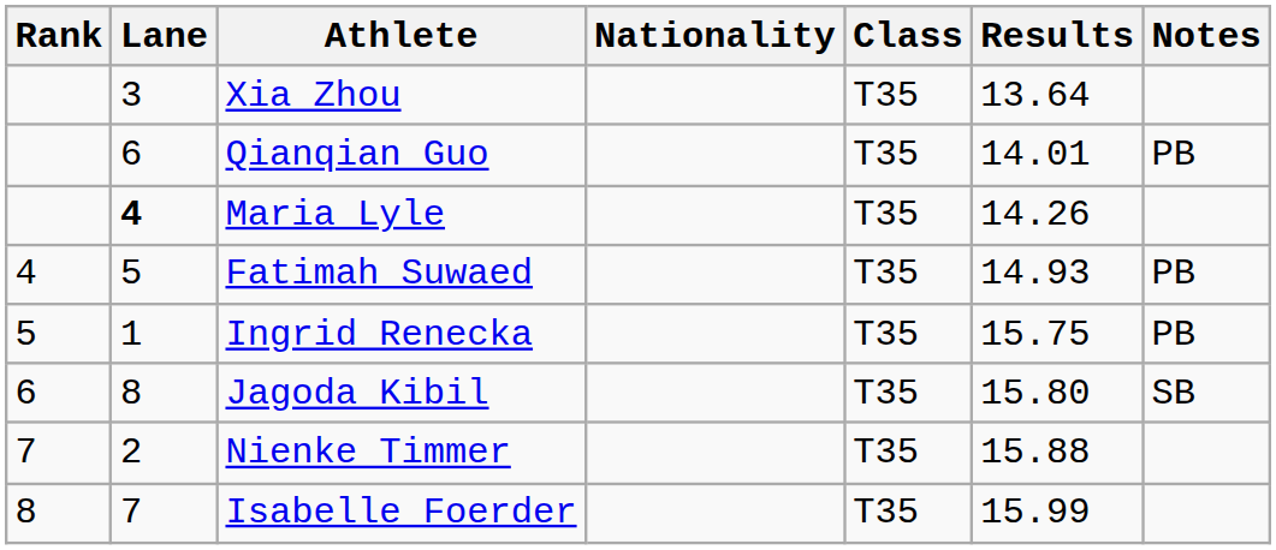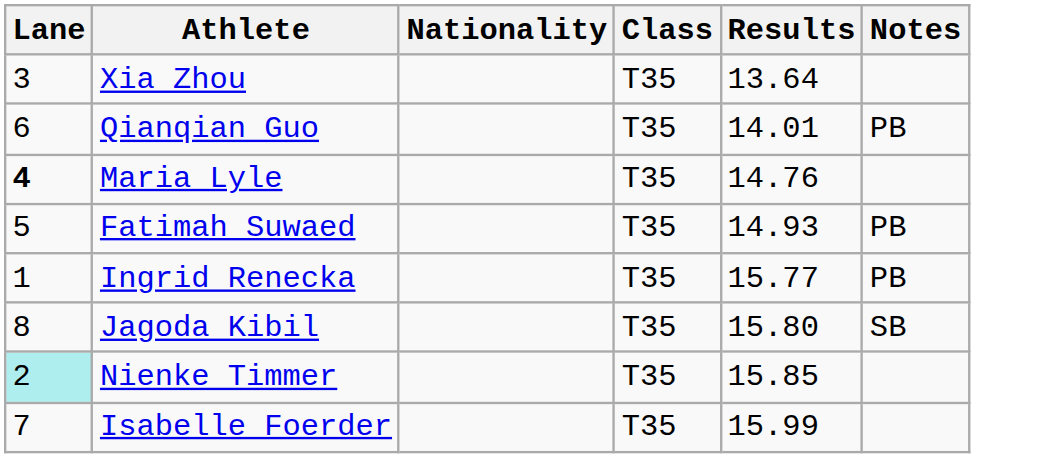- column: Rank | 4 | 5 | 6 | 7 | 8
Maria Lyle | Results: 14.26 -> 14.76
Ingrid Renecka | Results: 15.75 -> 15.77
Nienke Timmer | Lane: no background -> paleturquoise background
Nienke Timmer | Results: 15.88 -> 15.85
